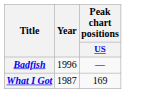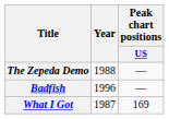+ row: The Zepeda Demo | 1988 | —
